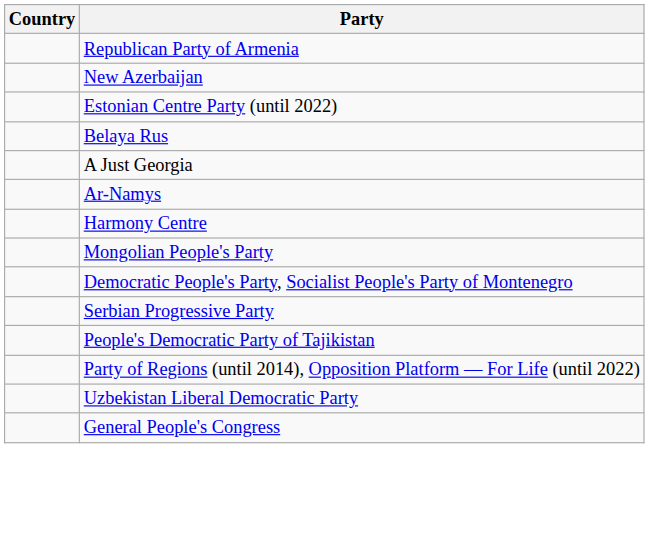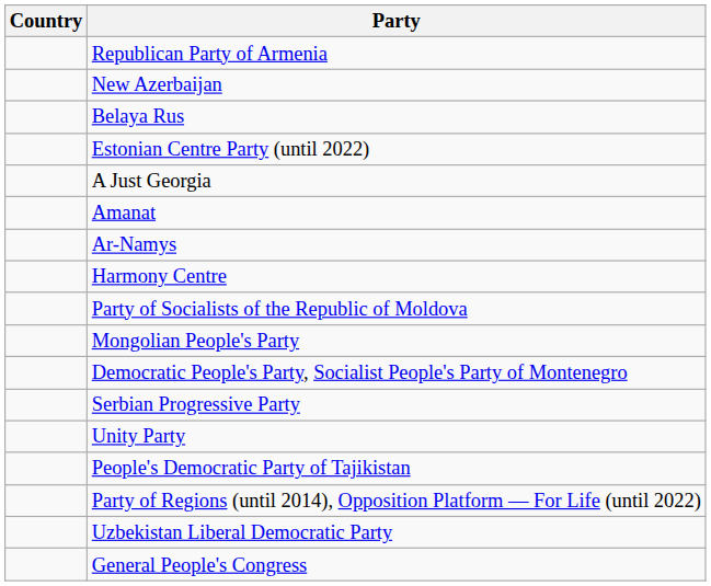rows swapped: Belaya Rus <-> Estonian Centre Party (until 2022)
+ row: Amanat
+ row: Party of Socialists of the Republic of Moldova
+ row: Unity Party
